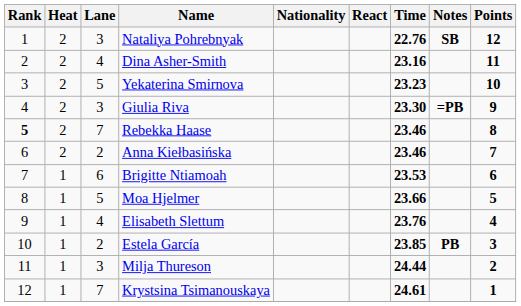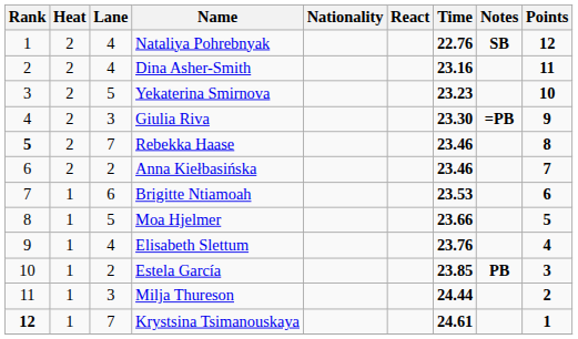Nataliya Pohrebnyak | Lane: 3 -> 4
Krystsina Tsimanouskaya | Rank: normal -> bold
